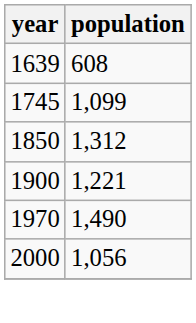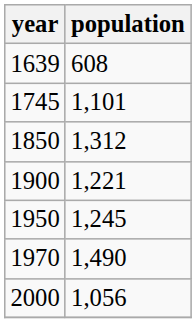1745 | population: 1,099 -> 1,101
+ row: 1950 | 1,245
